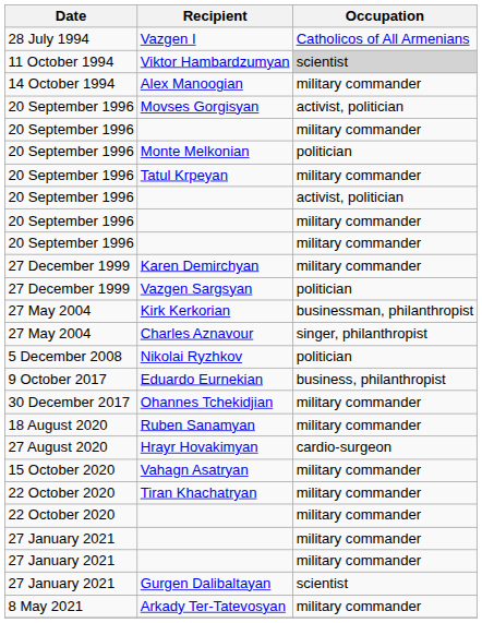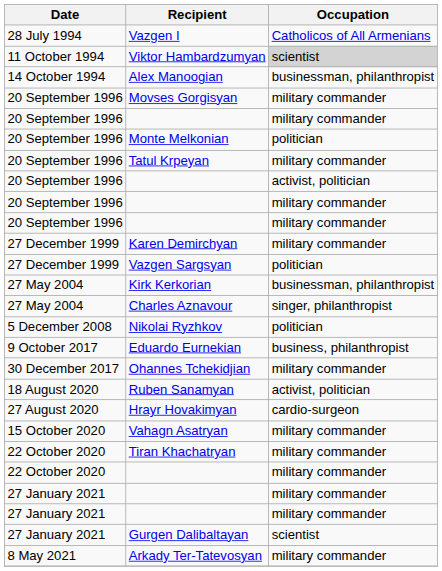Alex Manoogian | Occupation: military commander -> businessman, philanthropist
Movses Gorgisyan | Occupation: activist, politician -> military commander
Ruben Sanamyan | Occupation: military commander -> activist, politician
